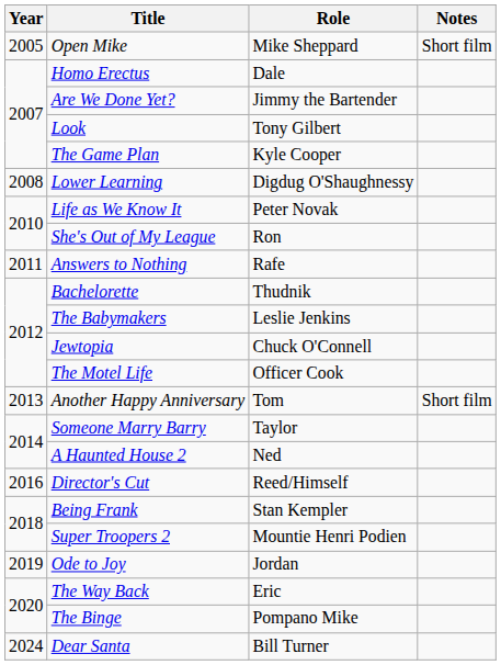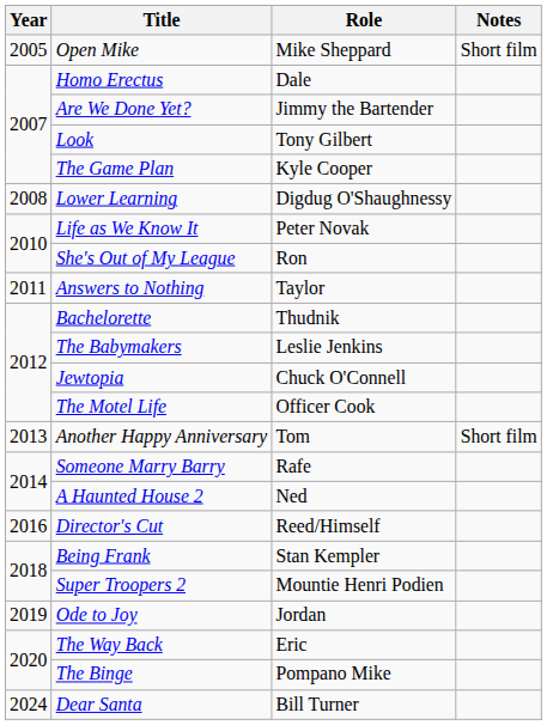Answers to Nothing | Role: Rafe -> Taylor
Someone Marry Barry | Role: Taylor -> Rafe
